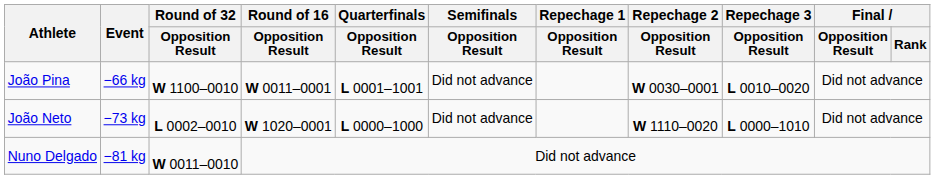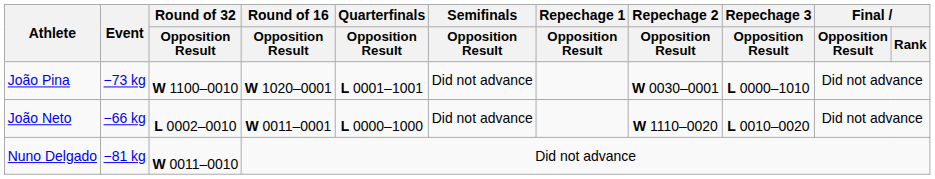João Pina | Event: −66 kg -> −73 kg
João Pina | Round of 16 / Opposition Result: W 0011–0001 -> W 1020–0001
João Pina | Repechage 3 / Opposition Result: L 0010–0020 -> L 0000–1010
João Neto | Event: −73 kg -> −66 kg
João Neto | Round of 16 / Opposition Result: W 1020–0001 -> W 0011–0001
João Neto | Repechage 3 / Opposition Result: L 0000–1010 -> L 0010–0020
